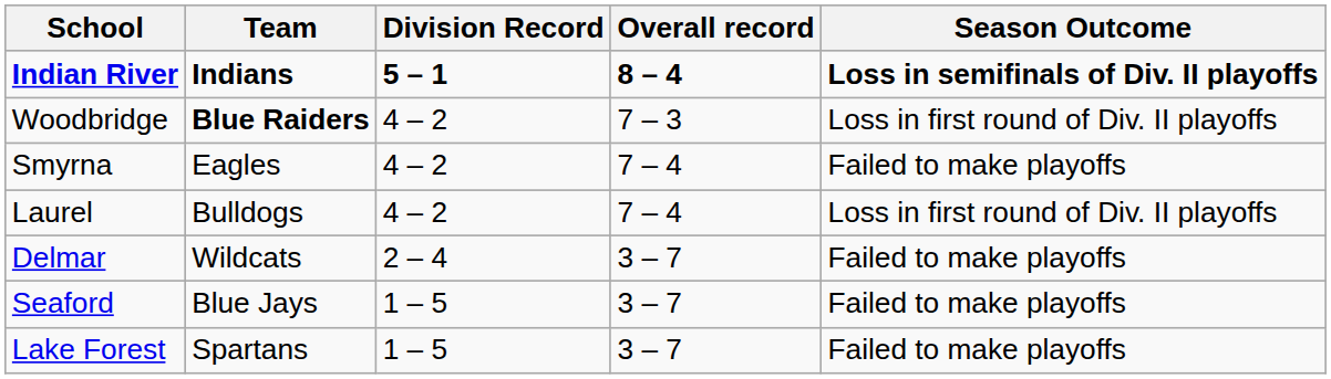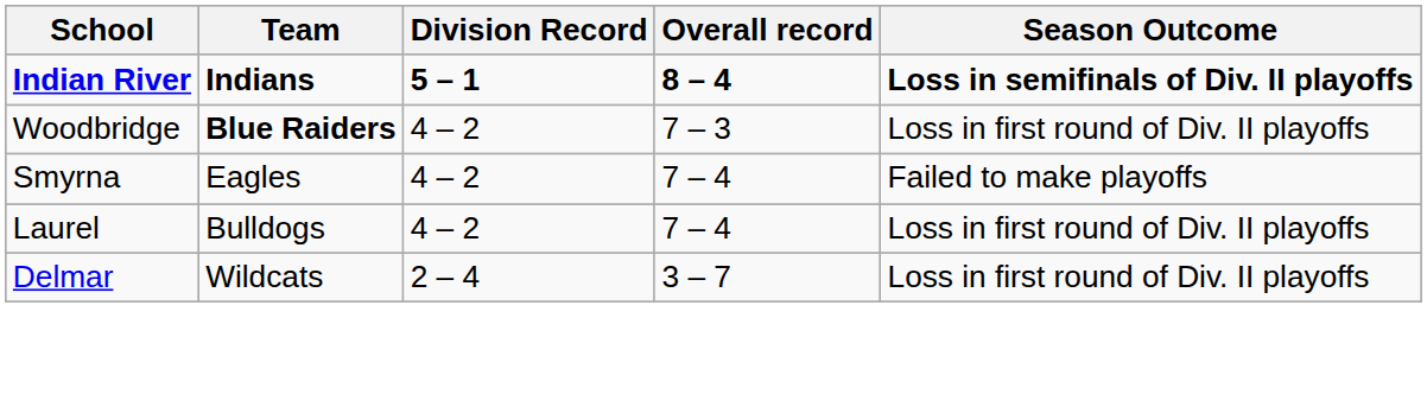Delmar | Season Outcome: Failed to make playoffs -> Loss in first round of Div. II playoffs
- row: Seaford | Blue Jays | 1 – 5 | 3 – 7 | Failed to make playoffs
- row: Lake Forest | Spartans | 1 – 5 | 3 – 7 | Failed to make playoffs
